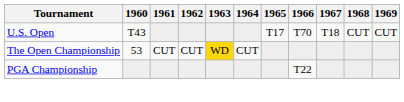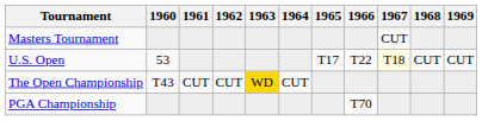+ row: Masters Tournament | CUT
U.S. Open | 1960: T43 -> 53
U.S. Open | 1966: T70 -> T22
U.S. Open | 1967: no background -> lightyellow background
The Open Championship | 1960: 53 -> T43
PGA Championship | 1966: T22 -> T70
